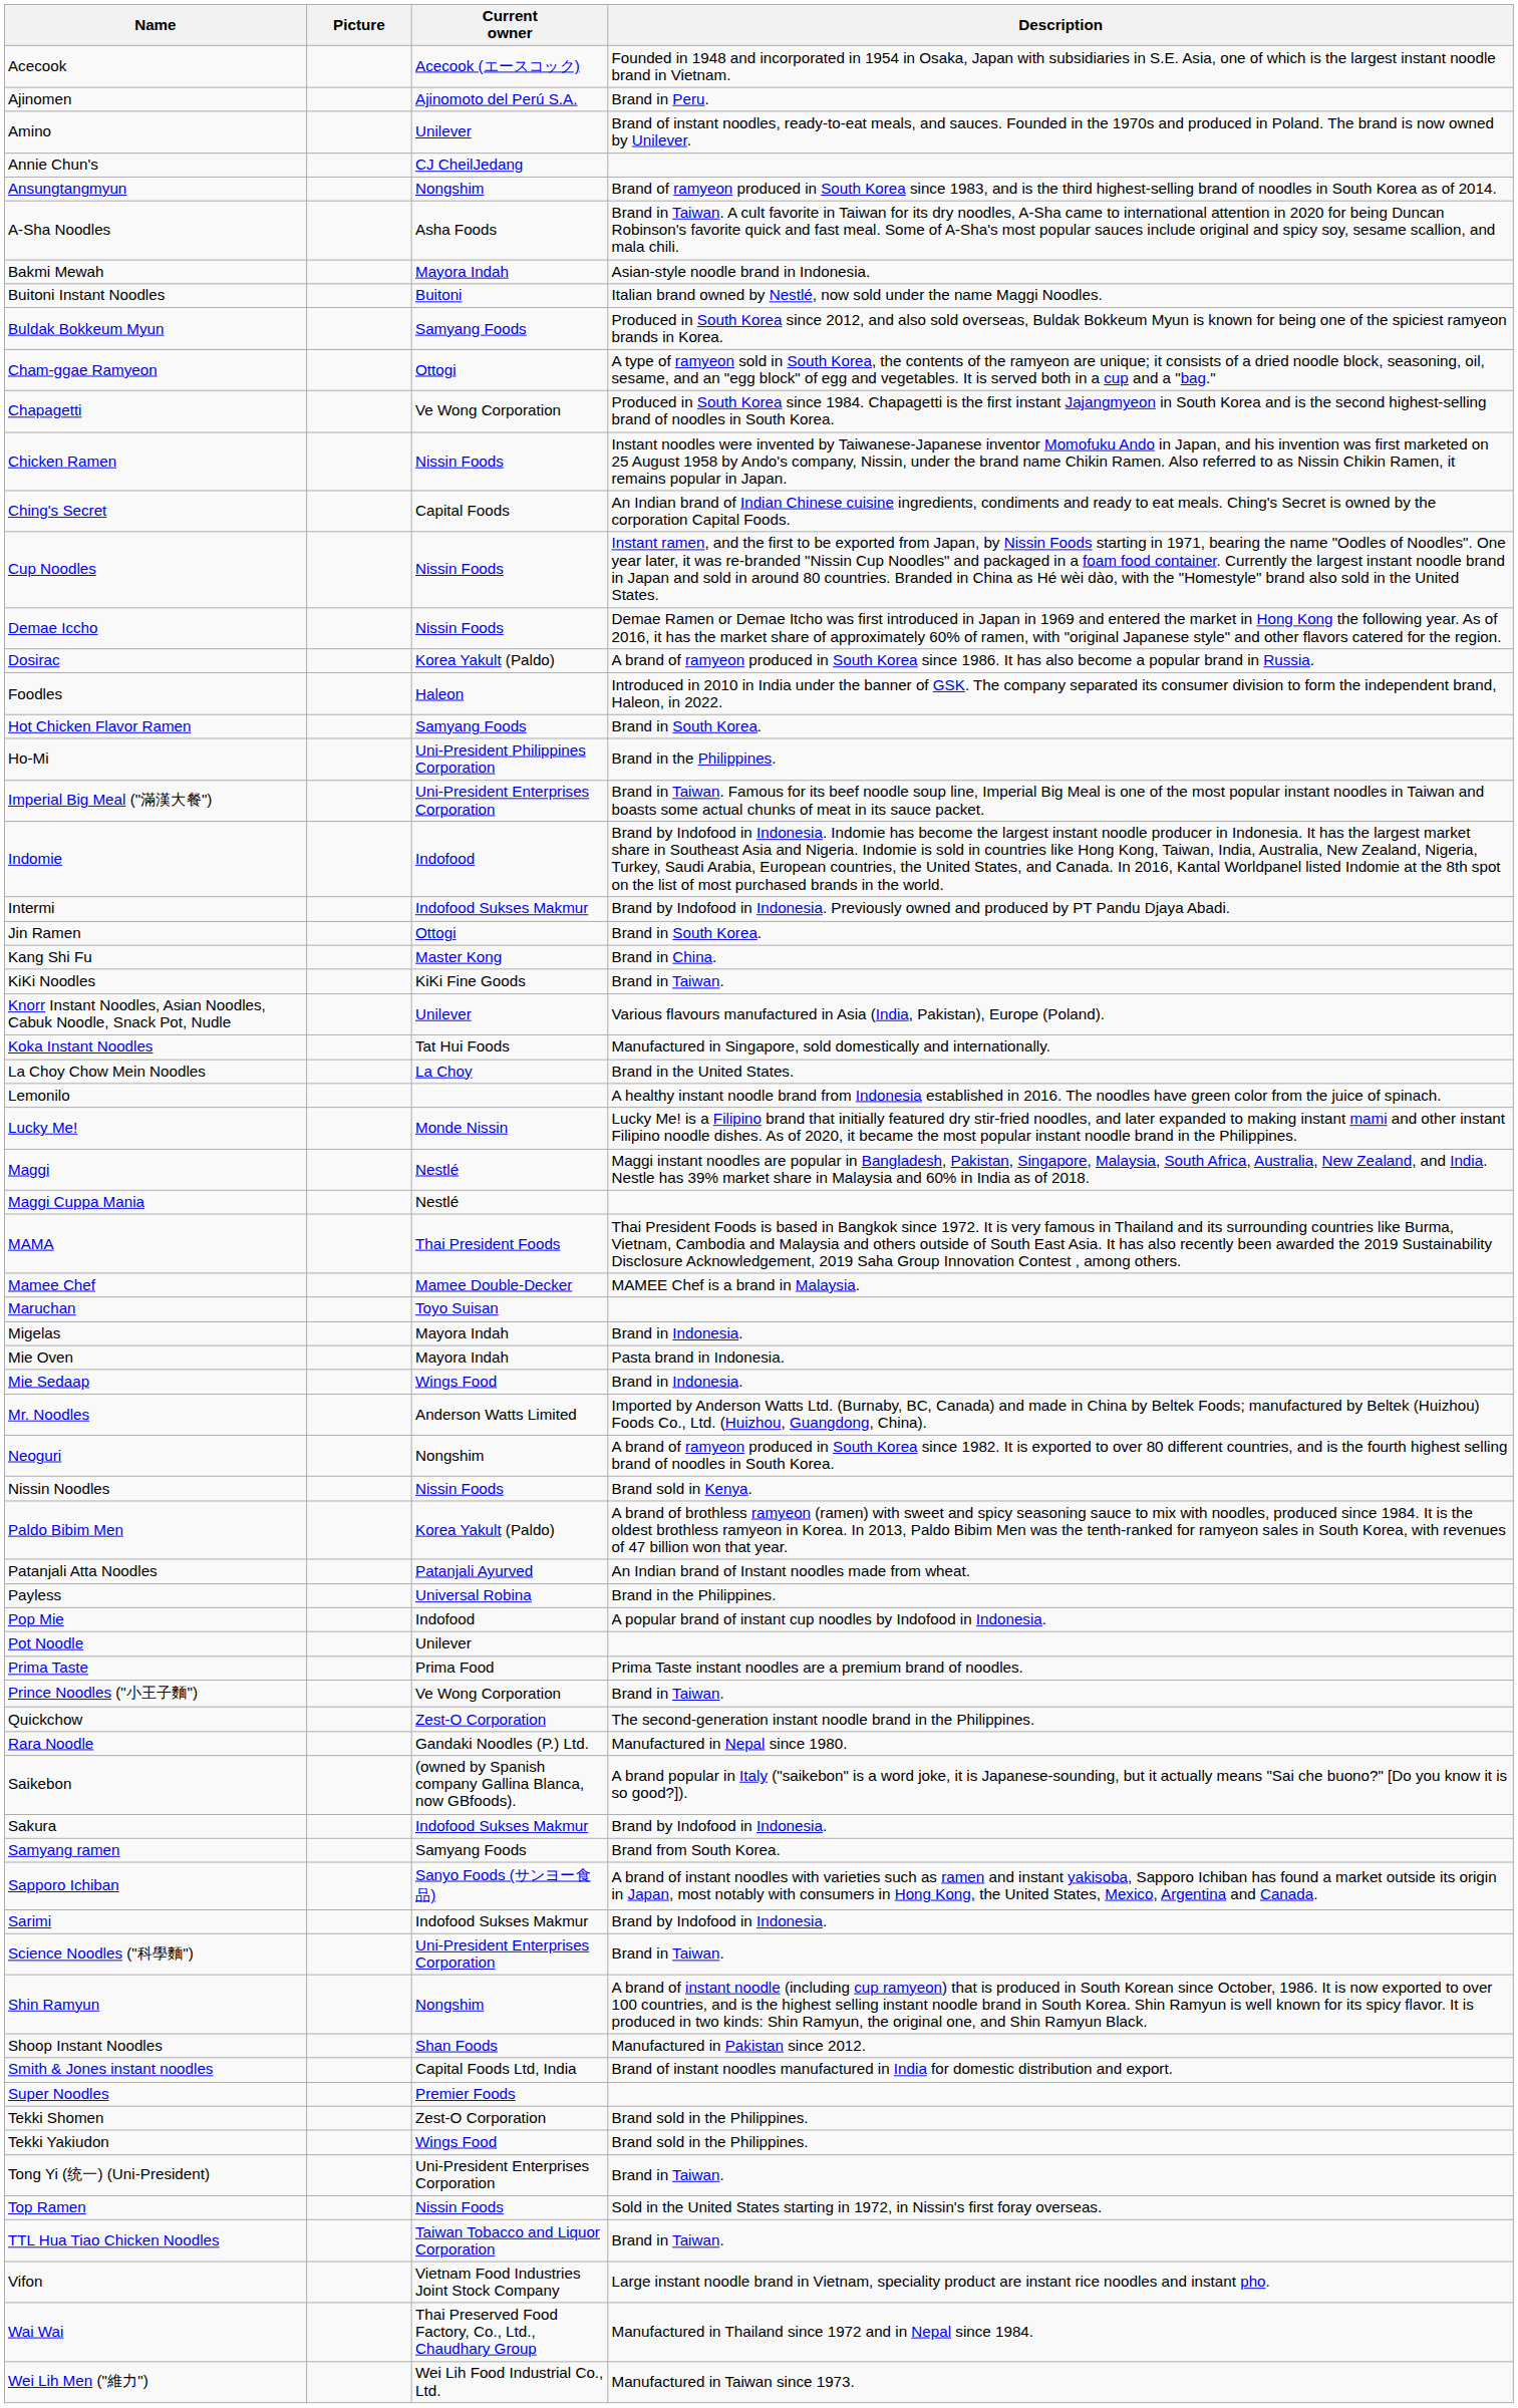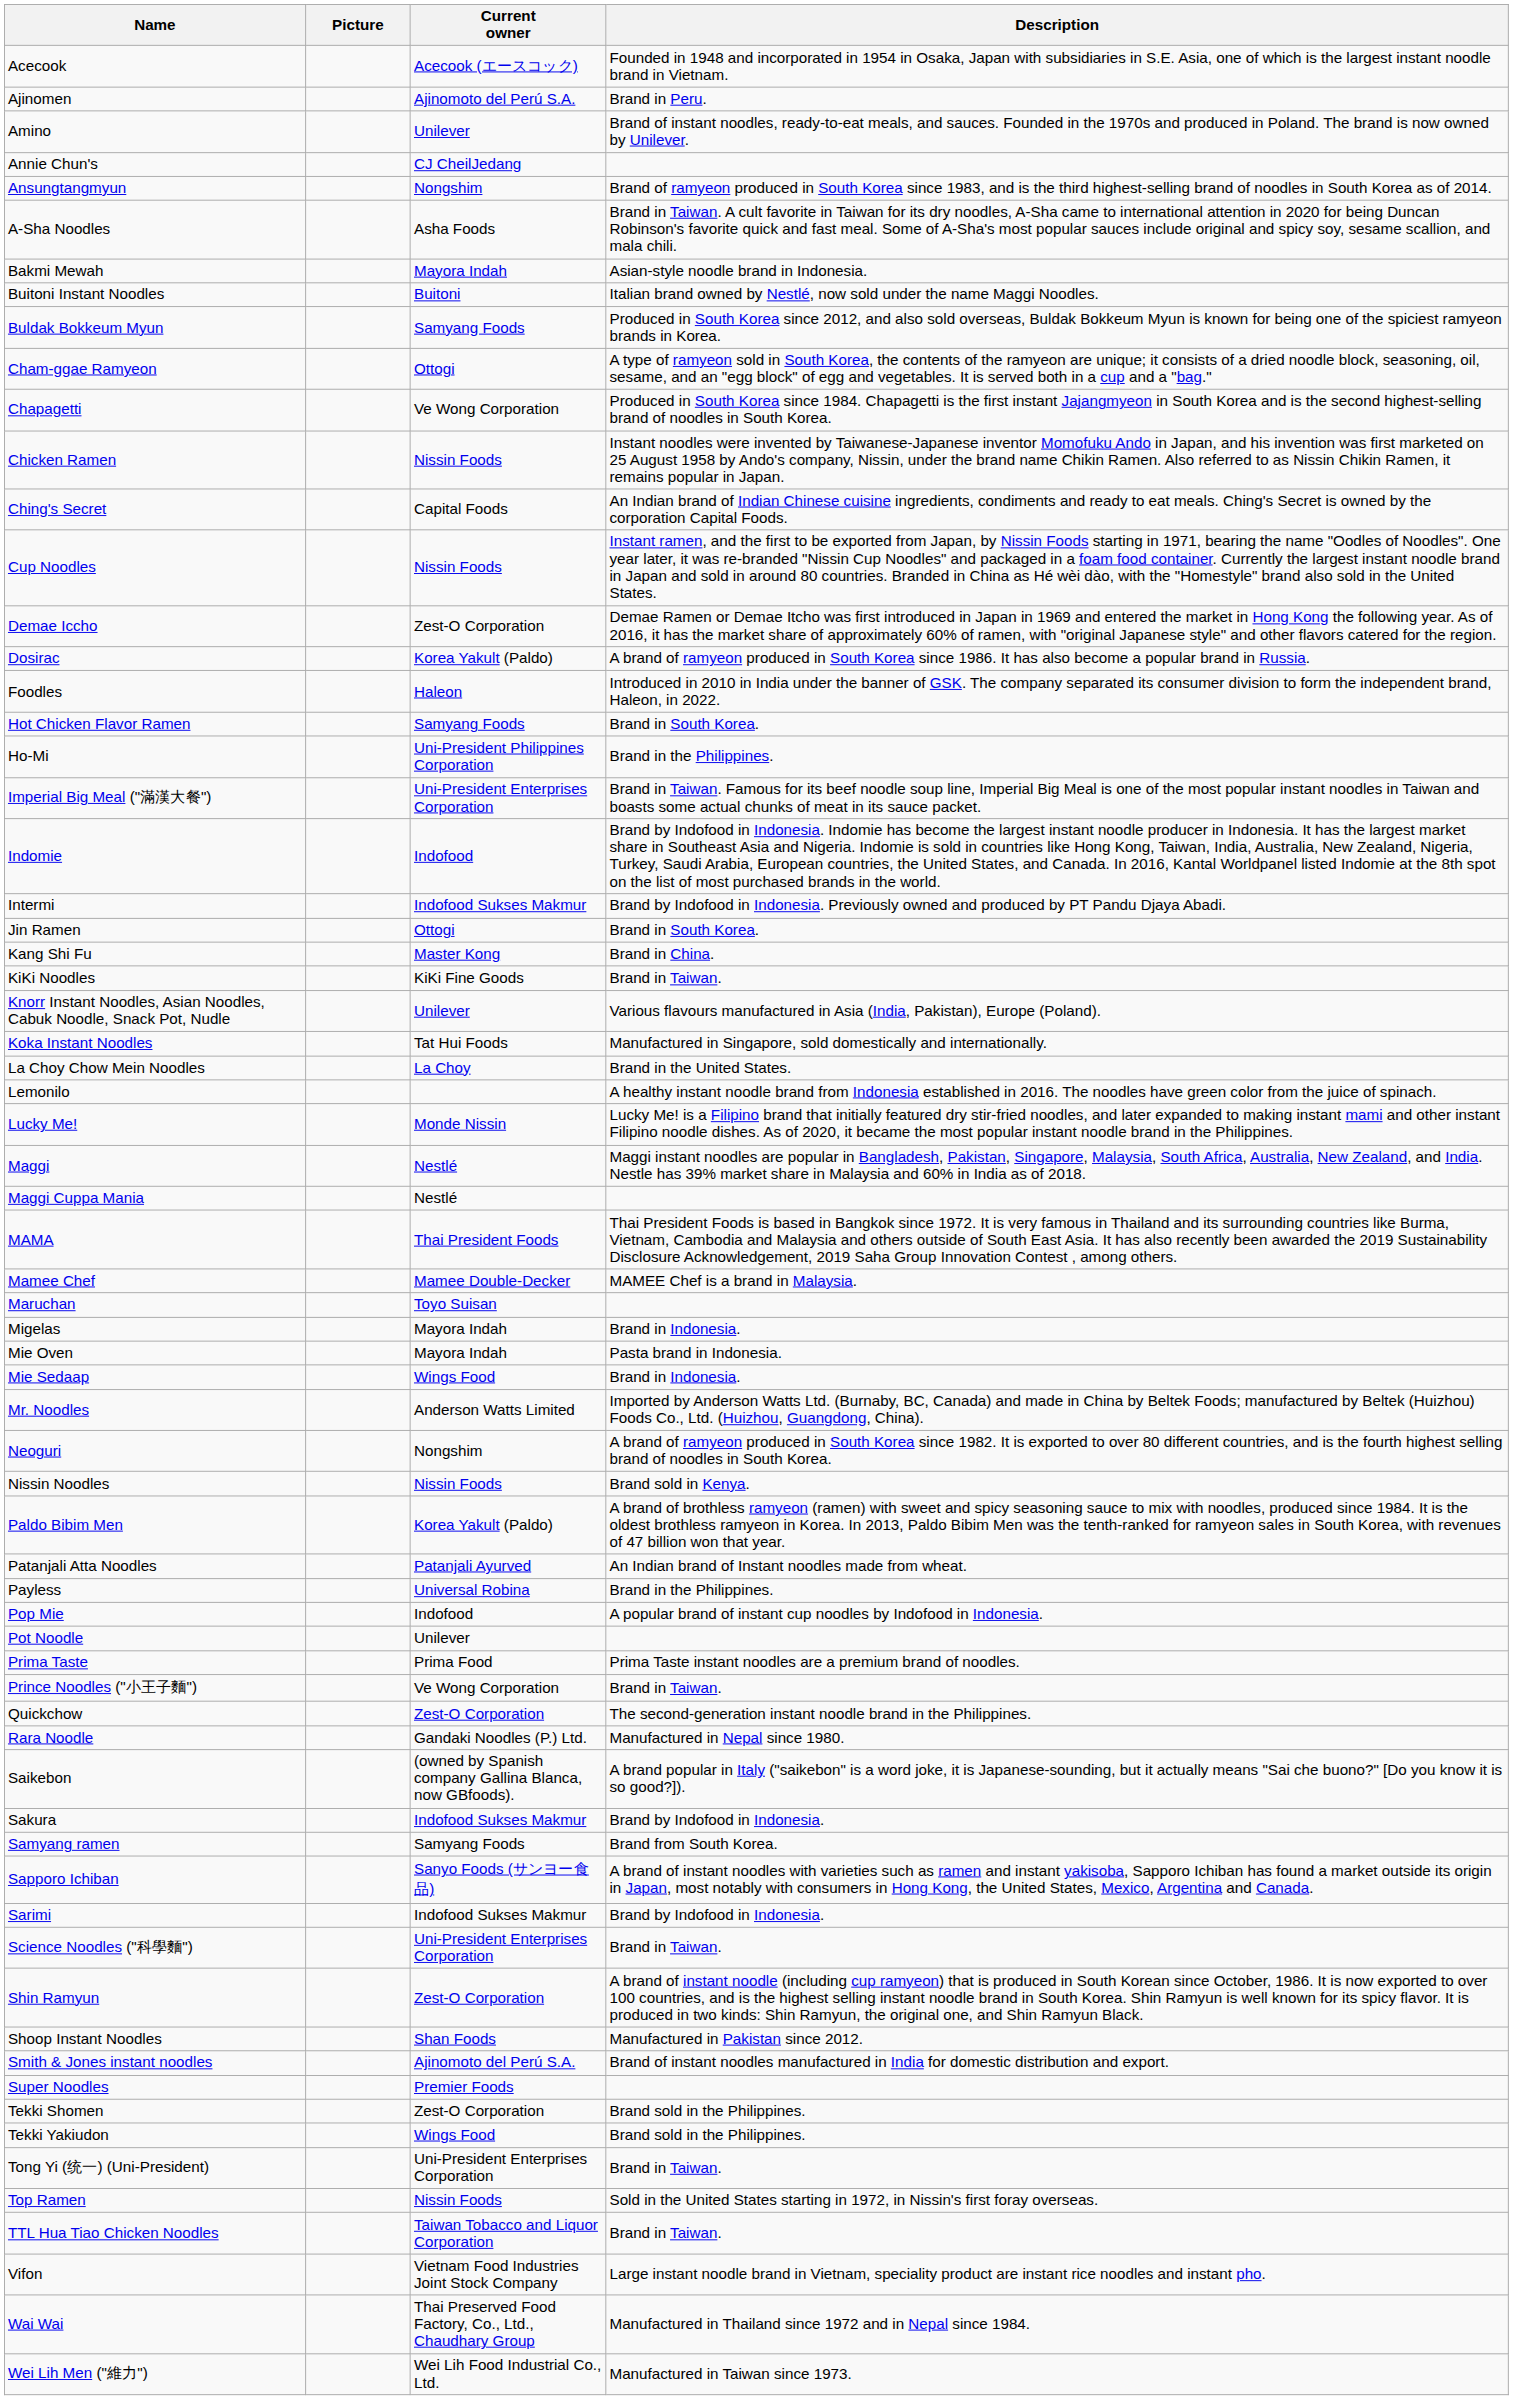Demae Iccho | Current owner: Nissin Foods -> Zest-O Corporation
Shin Ramyun | Current owner: Nongshim -> Zest-O Corporation
Smith & Jones instant noodles | Current owner: Capital Foods Ltd, India -> Ajinomoto del Perú S.A.
